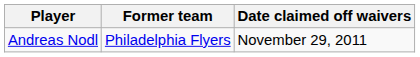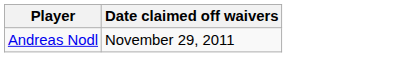- column: Former team | Philadelphia Flyers
